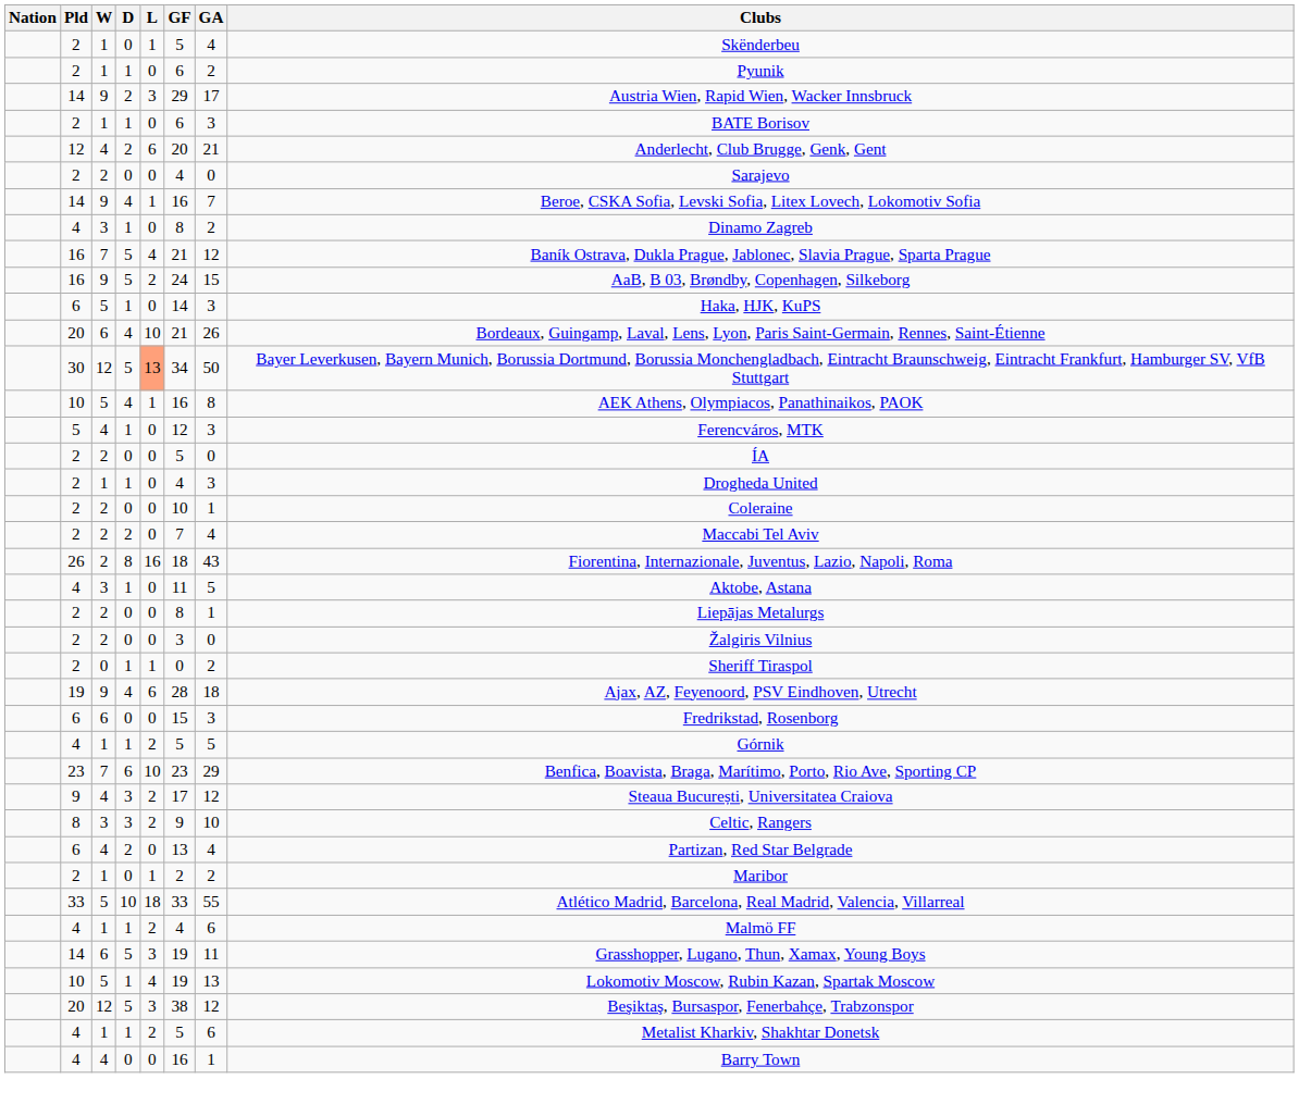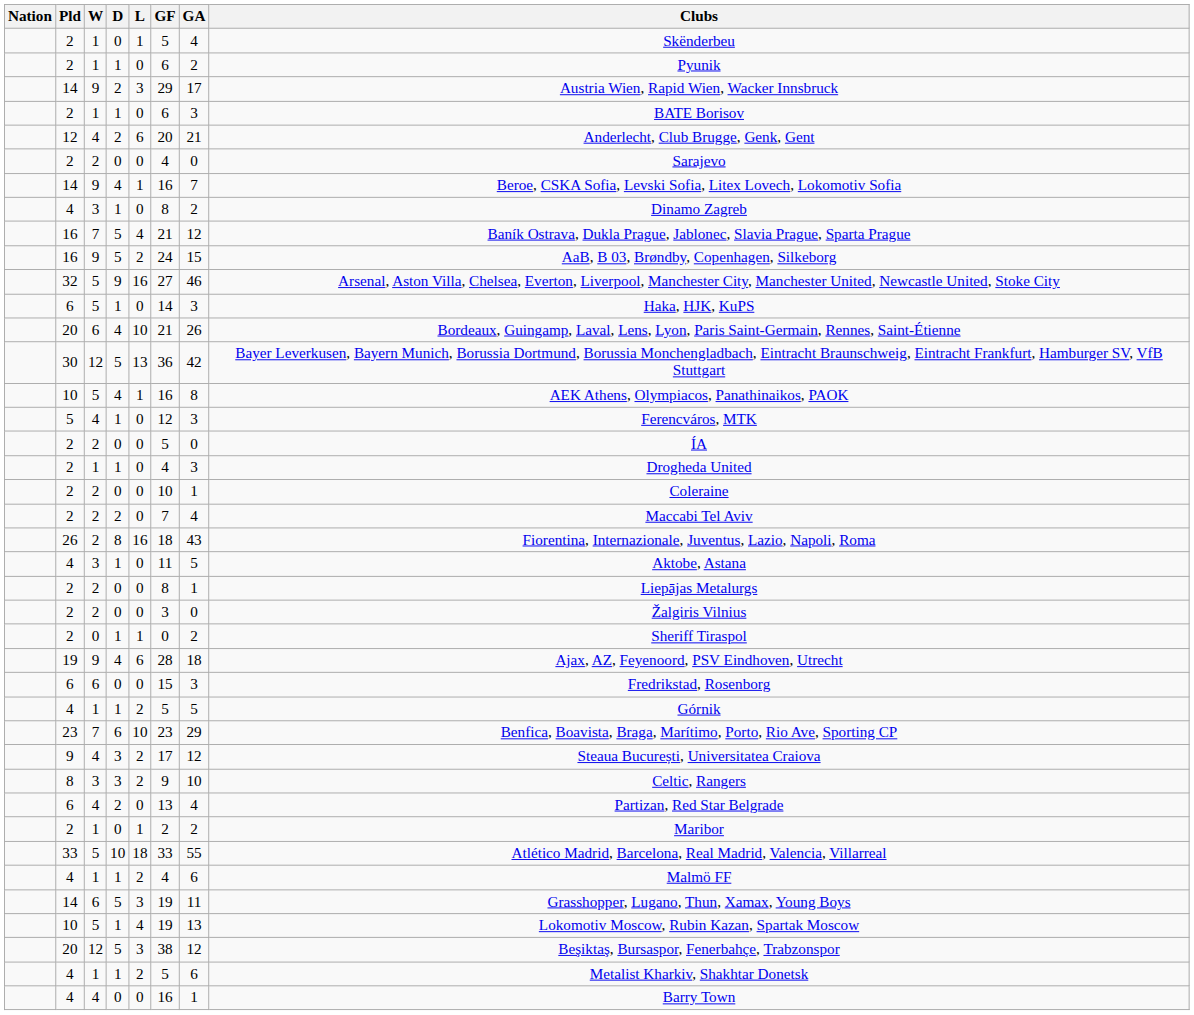+ row: 32 | 5 | 9 | 16 | 27 | 46 | Arsenal, Aston Villa, Chelsea, Everton, Liverpool, Manchester City, Manchester United, Newcastle United, Stoke City
30 | L: lightsalmon background -> no background
30 | GF: 34 -> 36
30 | GA: 50 -> 42
